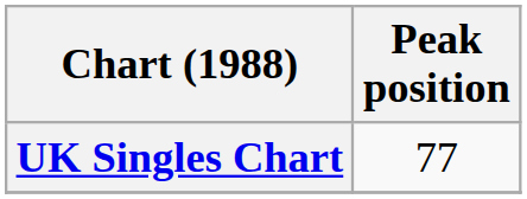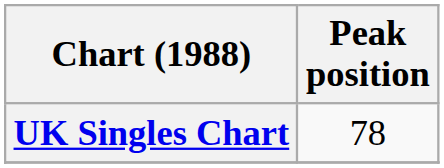UK Singles Chart | Peak position: 77 -> 78
